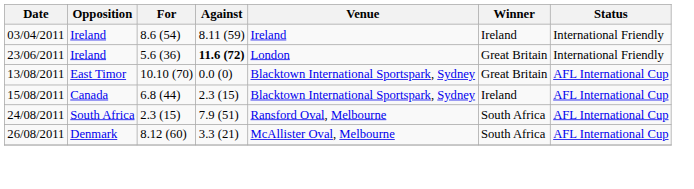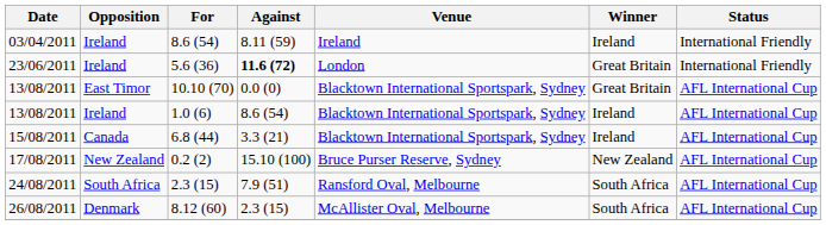+ row: 13/08/2011 | Ireland | 1.0 (6) | 8.6 (54) | Blacktown International Sportspark, Sydney | Ireland | AFL International Cup
6.8 (44) | Against: 2.3 (15) -> 3.3 (21)
+ row: 17/08/2011 | New Zealand | 0.2 (2) | 15.10 (100) | Bruce Purser Reserve, Sydney | New Zealand | AFL International Cup
8.12 (60) | Against: 3.3 (21) -> 2.3 (15)
